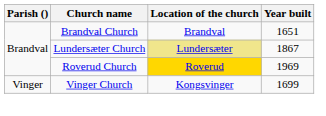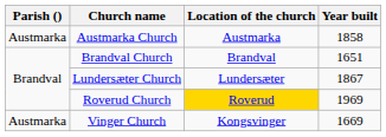+ row: Austmarka | Austmarka Church | Austmarka | 1858
Lundersæter Church | Location of the church: khaki background -> no background
Vinger Church | Parish (): Vinger -> Austmarka
Vinger Church | Year built: 1699 -> 1669
